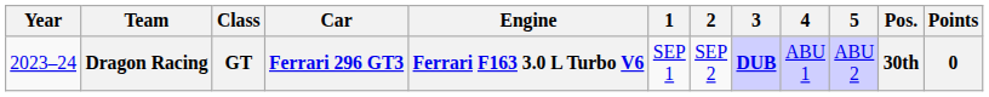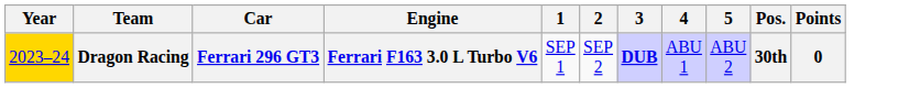- column: Class | GT
Dragon Racing | Year: no background -> gold background
